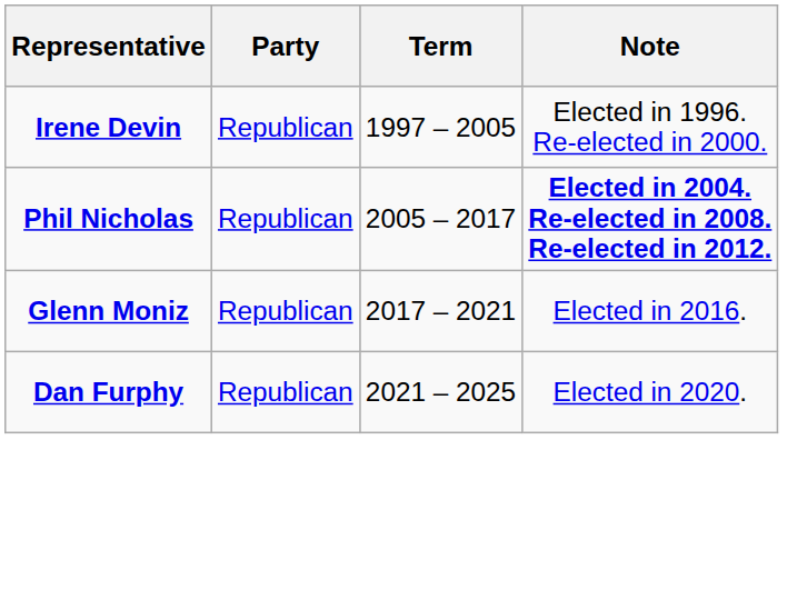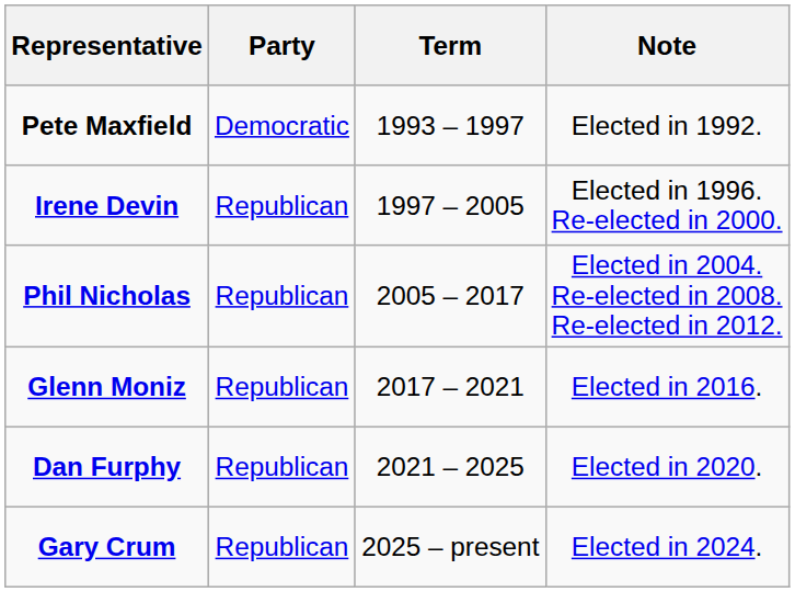+ row: Pete Maxfield | Democratic | 1993 – 1997 | Elected in 1992.
Phil Nicholas | Note: bold -> normal
+ row: Gary Crum | Republican | 2025 – present | Elected in 2024.
